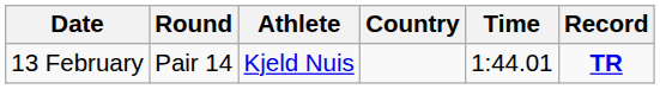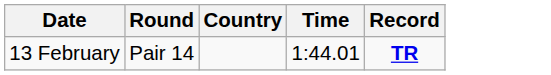- column: Athlete | Kjeld Nuis
